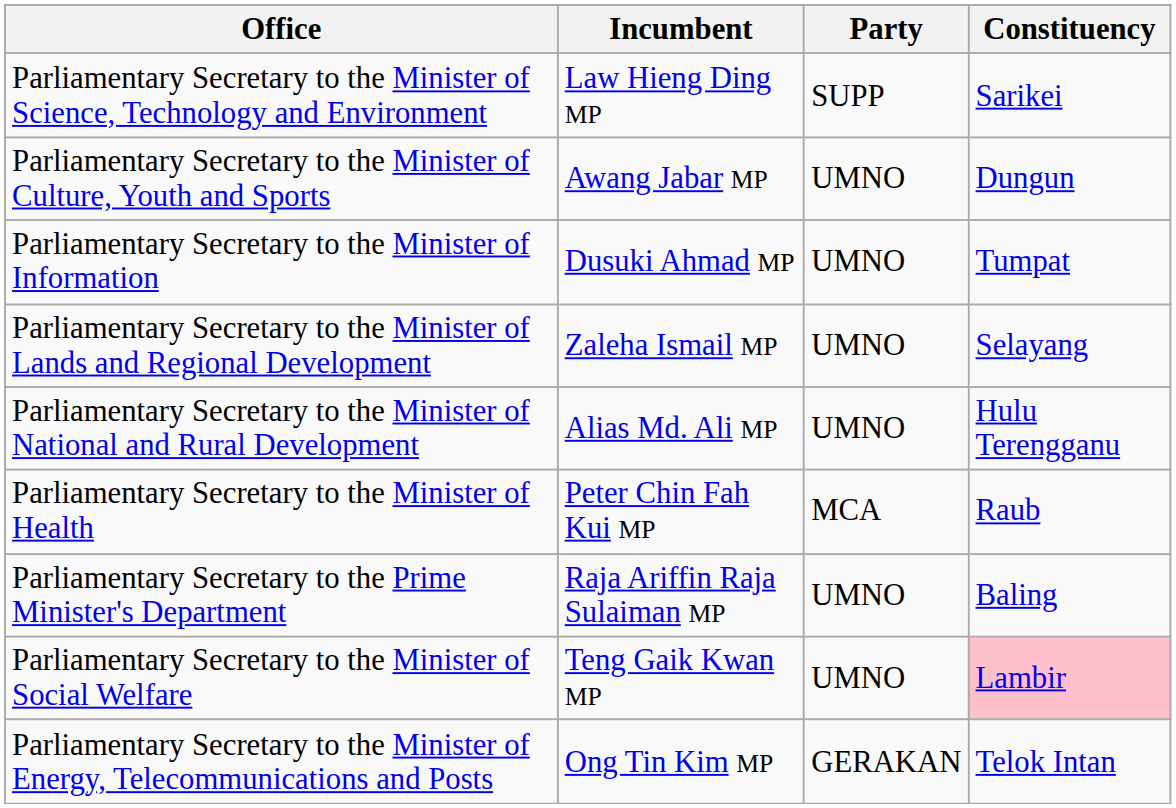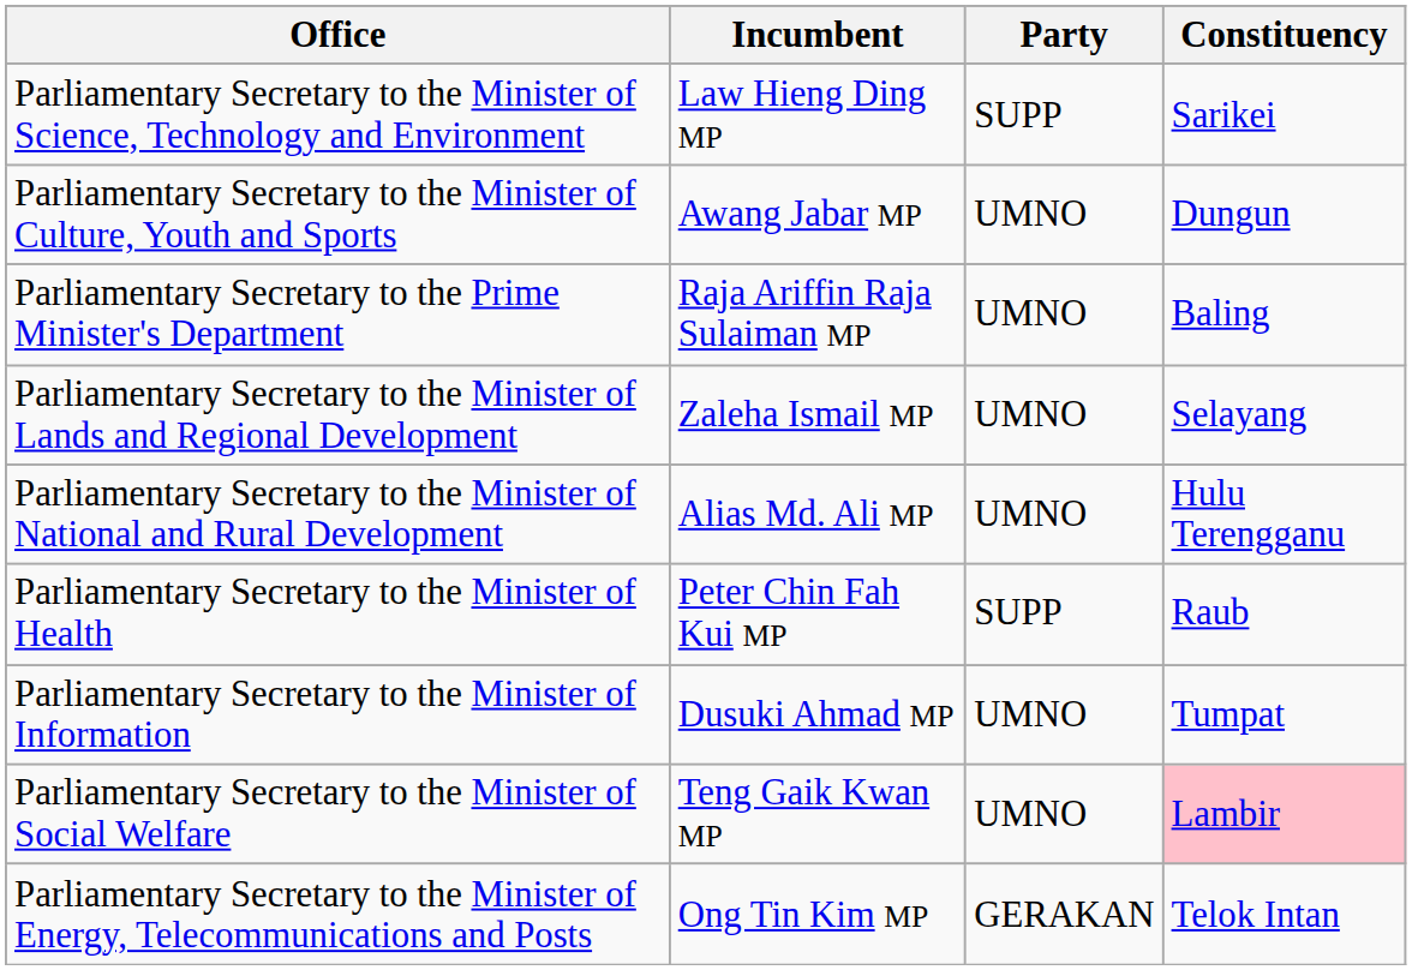rows swapped: Parliamentary Secretary to the Minister of Information <-> Parliamentary Secretary to the Prime Minister's Department
Parliamentary Secretary to the Minister of Health | Party: MCA -> SUPP
